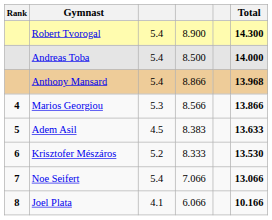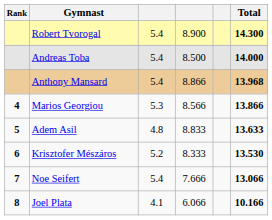Adem Asil | column 3: 4.5 -> 4.8
Adem Asil | column 4: 8.383 -> 8.833
Noe Seifert | column 4: 7.066 -> 7.666
